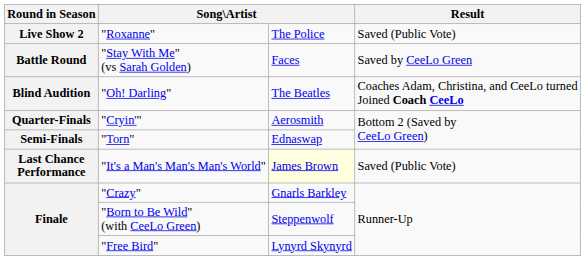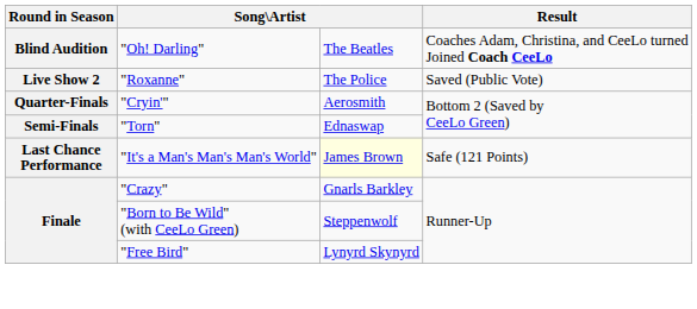rows swapped: "Oh! Darling" <-> "Roxanne"
- row: Battle Round | "Stay With Me" (vs Sarah Golden) | Faces | Saved by CeeLo Green
"It's a Man's Man's Man's World" | Result: Saved (Public Vote) -> Safe (121 Points)
